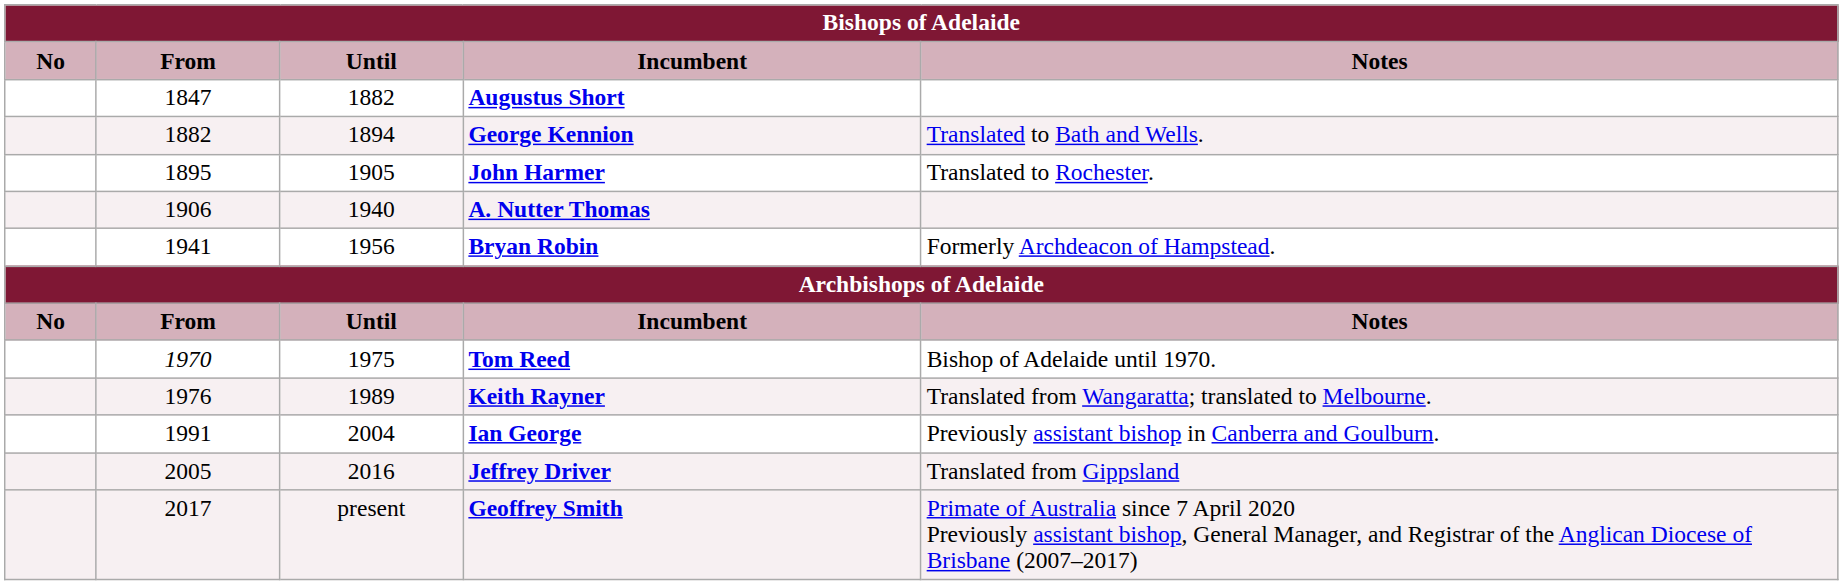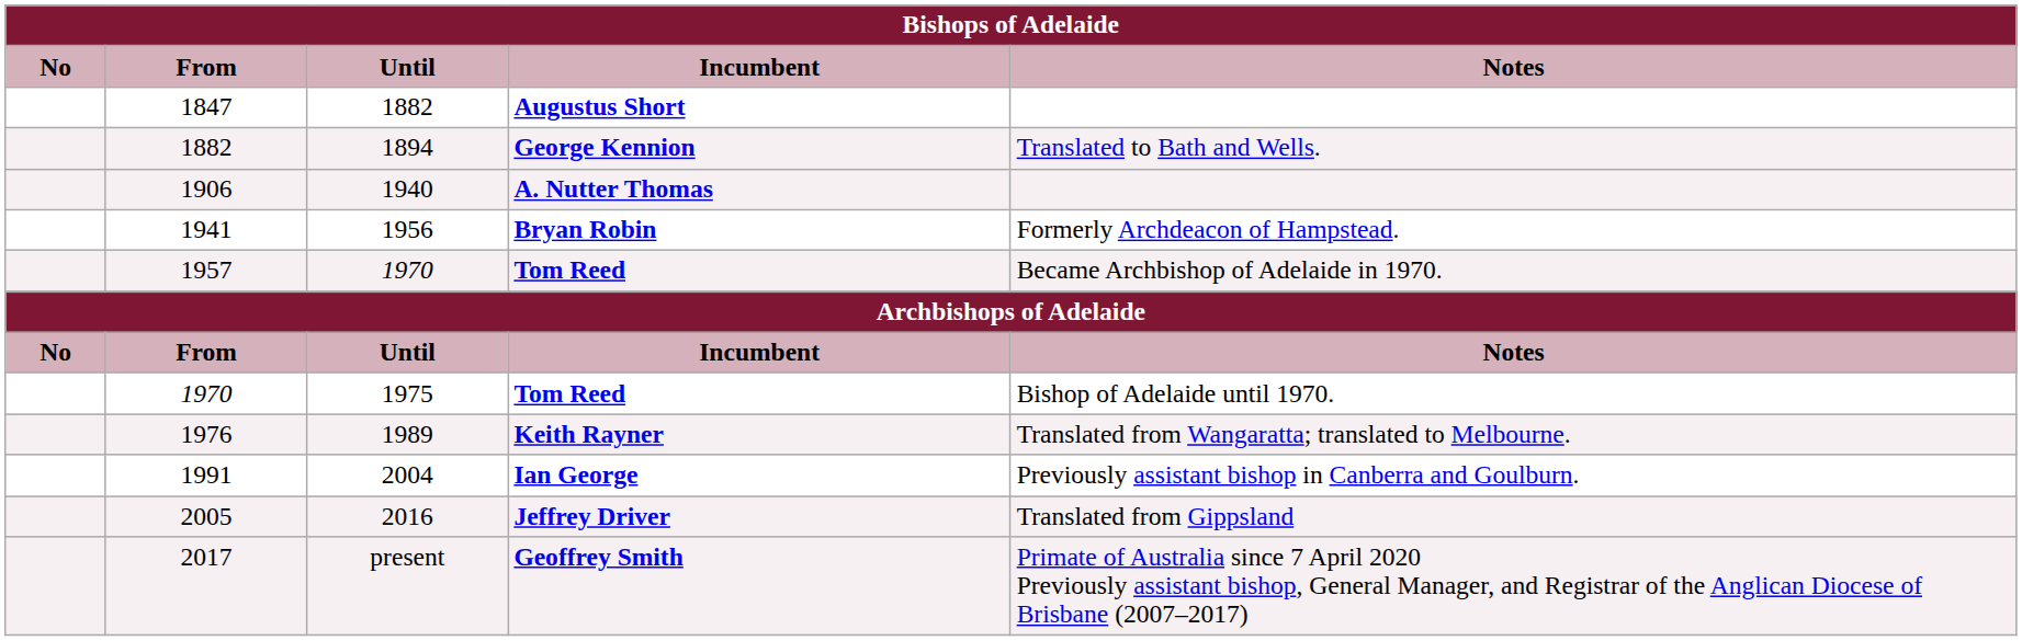- row: 1895 | 1905 | John Harmer | Translated to Rochester.
+ row: 1957 | 1970 | Tom Reed | Became Archbishop of Adelaide in 1970.
